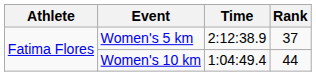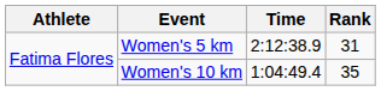Women's 5 km | Rank: 37 -> 31
Women's 10 km | Rank: 44 -> 35
